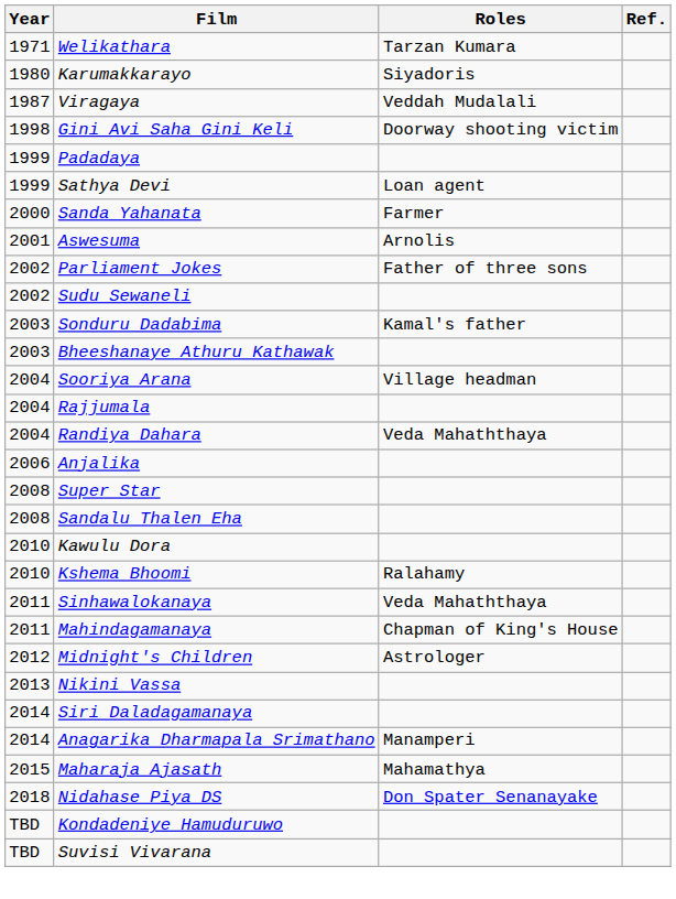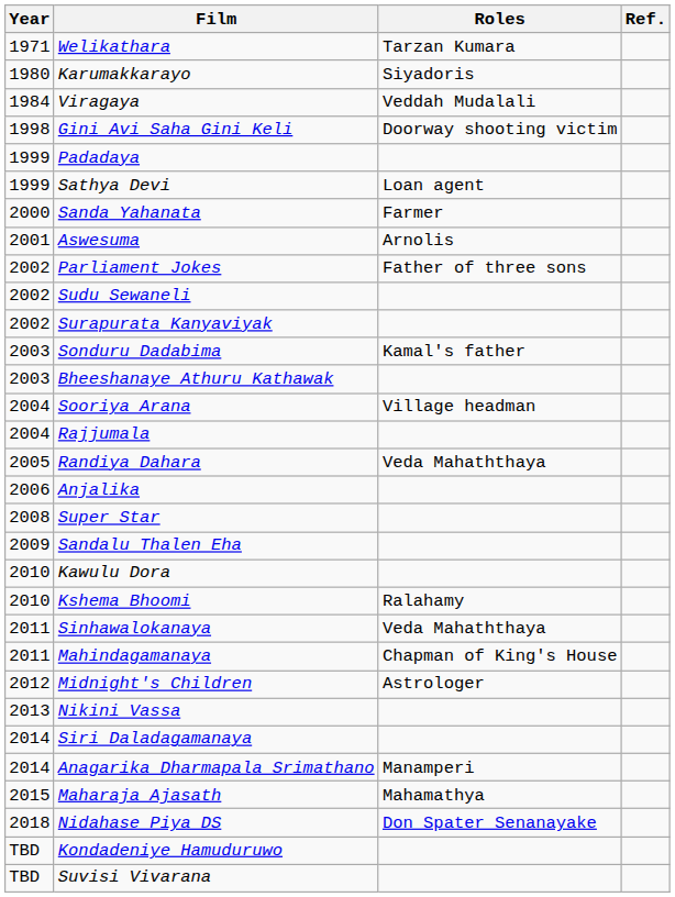Viragaya | Year: 1987 -> 1984
+ row: 2002 | Surapurata Kanyaviyak
Randiya Dahara | Year: 2004 -> 2005
Sandalu Thalen Eha | Year: 2008 -> 2009
